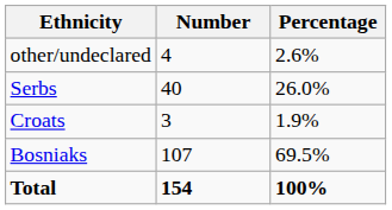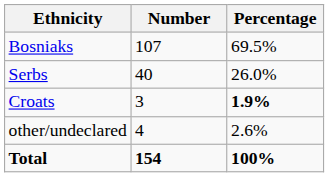rows swapped: Bosniaks <-> other/undeclared
Croats | Percentage: normal -> bold
